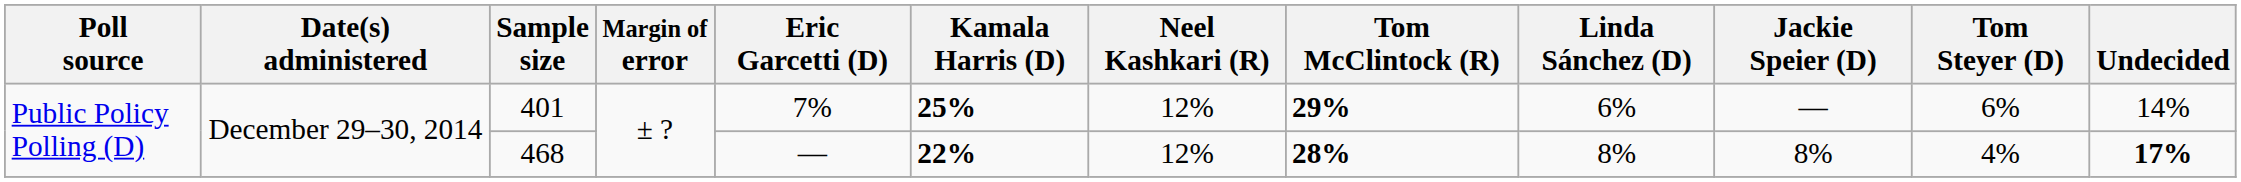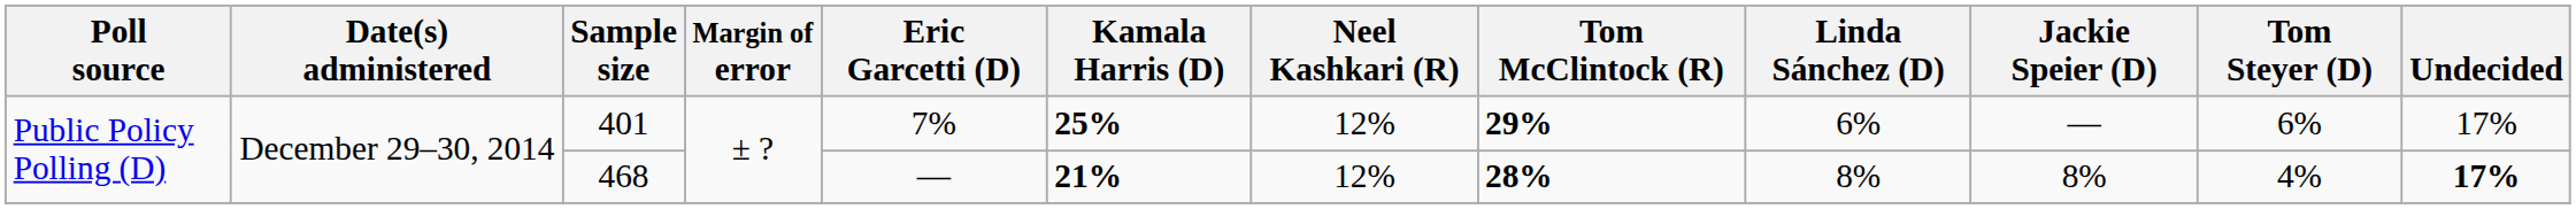401 | Undecided: 14% -> 17%
468 | Kamala Harris (D): 22% -> 21%
